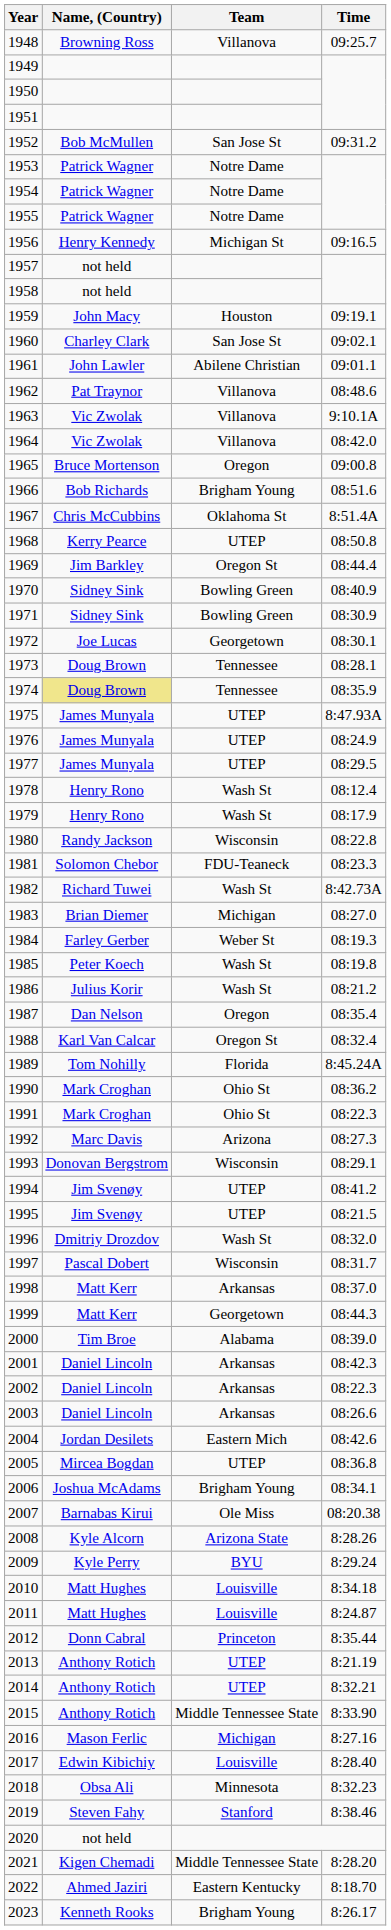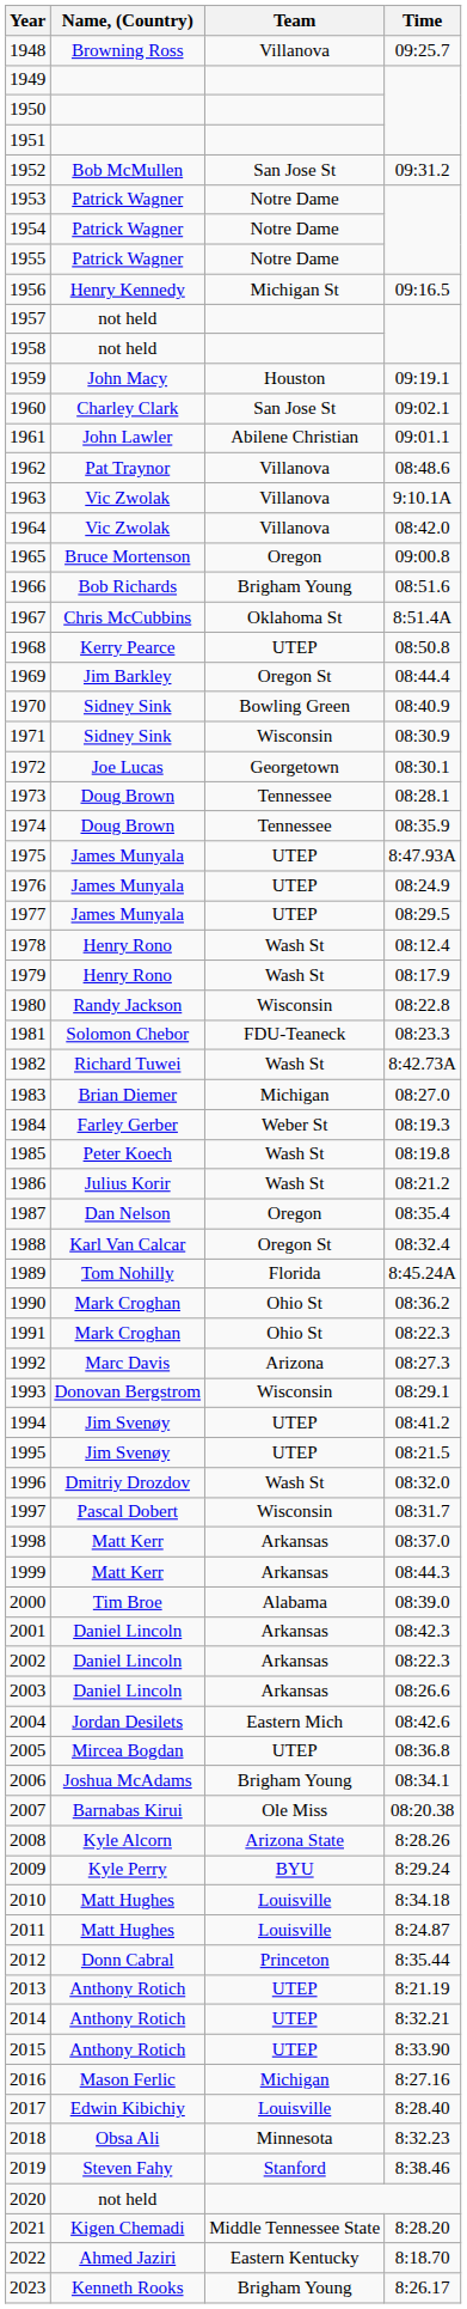1971 | Team: Bowling Green -> Wisconsin
1974 | Name, (Country): khaki background -> no background
1999 | Team: Georgetown -> Arkansas
2015 | Team: Middle Tennessee State -> UTEP
